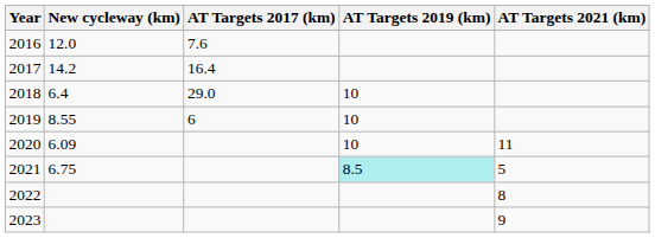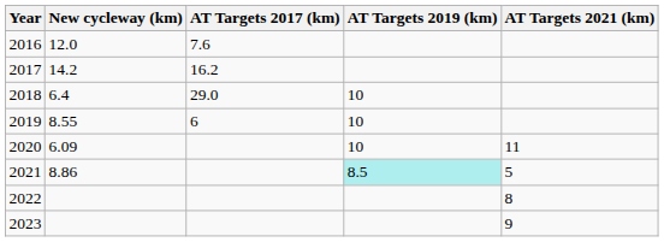2017 | AT Targets 2017 (km): 16.4 -> 16.2
2021 | New cycleway (km): 6.75 -> 8.86
